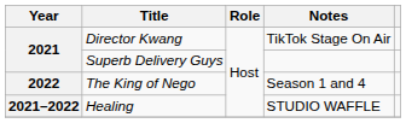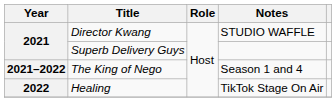Director Kwang | Notes: TikTok Stage On Air -> STUDIO WAFFLE
The King of Nego | Year: 2022 -> 2021–2022
Healing | Year: 2021–2022 -> 2022
Healing | Notes: STUDIO WAFFLE -> TikTok Stage On Air
